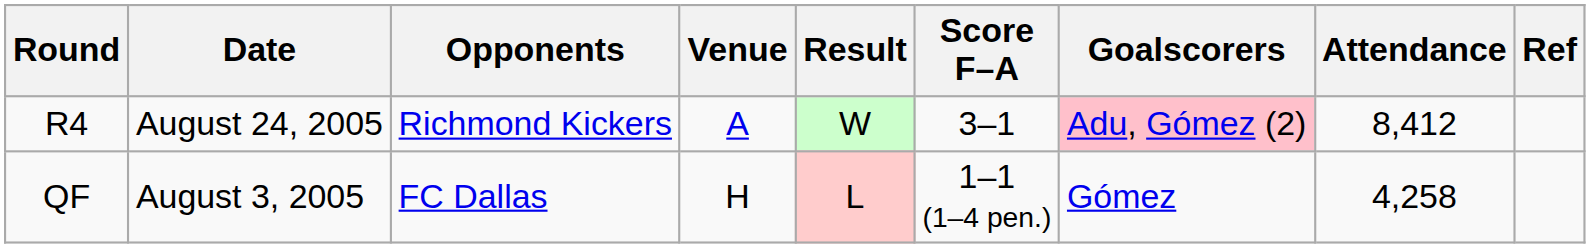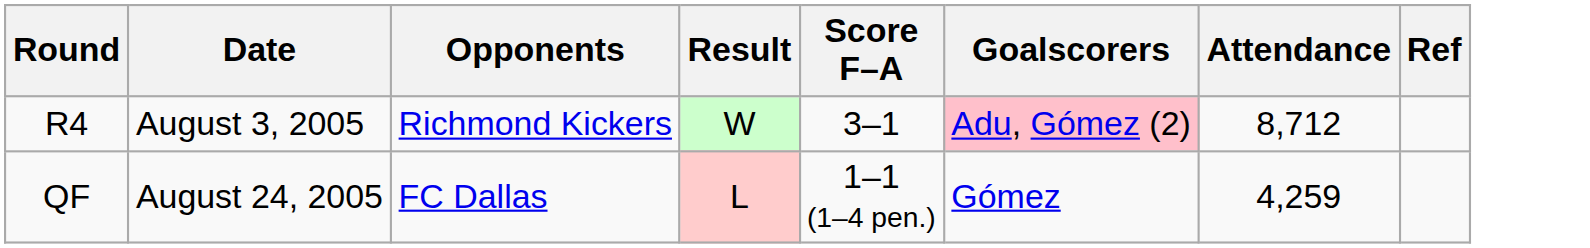- column: Venue | A | H
R4 | Date: August 24, 2005 -> August 3, 2005
R4 | Attendance: 8,412 -> 8,712
QF | Date: August 3, 2005 -> August 24, 2005
QF | Attendance: 4,258 -> 4,259
